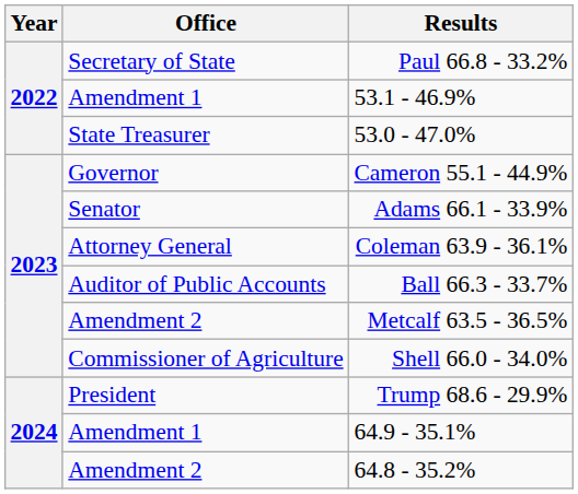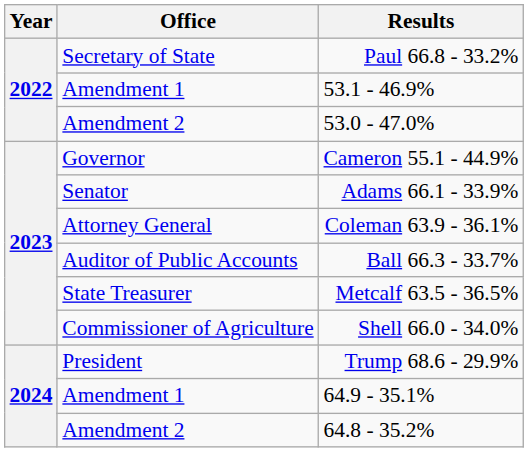53.0 - 47.0% | Office: State Treasurer -> Amendment 2
Metcalf 63.5 - 36.5% | Office: Amendment 2 -> State Treasurer
